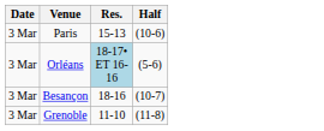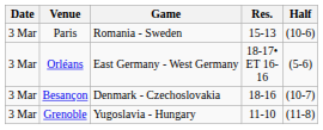+ column: Game | Romania - Sweden | East Germany - West Germany | Denmark - Czechoslovakia | Yugoslavia - Hungary
Orléans | Res.: lightblue background -> no background
